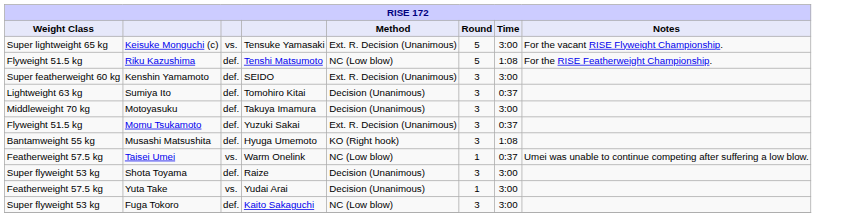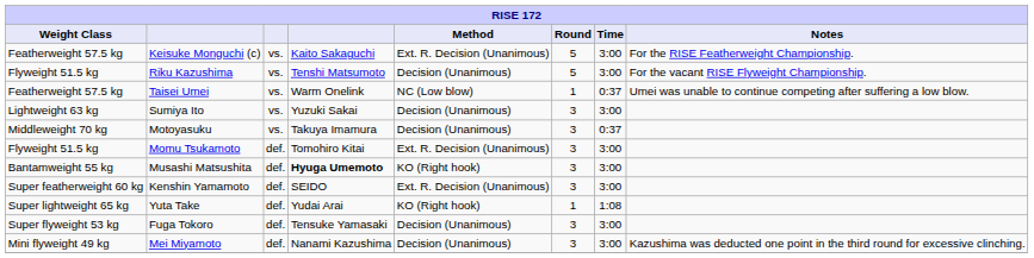Keisuke Monguchi (c) | Weight Class: Super lightweight 65 kg -> Featherweight 57.5 kg
Keisuke Monguchi (c) | column 4: Tensuke Yamasaki -> Kaito Sakaguchi
Keisuke Monguchi (c) | Notes: For the vacant RISE Flyweight Championship. -> For the RISE Featherweight Championship.
Riku Kazushima | column 3: def. -> vs.
Riku Kazushima | Method: NC (Low blow) -> Decision (Unanimous)
Riku Kazushima | Time: 1:08 -> 3:00
Riku Kazushima | Notes: For the RISE Featherweight Championship. -> For the vacant RISE Flyweight Championship.
rows swapped: Taisei Umei <-> Kenshin Yamamoto
Sumiya Ito | column 3: def. -> vs.
Sumiya Ito | column 4: Tomohiro Kitai -> Yuzuki Sakai
Sumiya Ito | Time: 0:37 -> 3:00
Motoyasuku | column 3: def. -> vs.
Motoyasuku | Time: 3:00 -> 0:37
Momu Tsukamoto | column 4: Yuzuki Sakai -> Tomohiro Kitai
Momu Tsukamoto | Time: 0:37 -> 3:00
Musashi Matsushita | column 4: normal -> bold
Musashi Matsushita | Time: 1:08 -> 3:00
- row: Super flyweight 53 kg | Shota Toyama | def. | Raize | Decision (Unanimous) | 3 | 3:00
Yuta Take | Weight Class: Featherweight 57.5 kg -> Super lightweight 65 kg
Yuta Take | column 3: vs. -> def.
Yuta Take | Method: Decision (Unanimous) -> KO (Right hook)
Yuta Take | Time: 3:00 -> 1:08
Fuga Tokoro | column 4: Kaito Sakaguchi -> Tensuke Yamasaki
Fuga Tokoro | Method: NC (Low blow) -> Decision (Unanimous)
+ row: Mini flyweight 49 kg | Mei Miyamoto | def. | Nanami Kazushima | Decision (Unanimous) | 3 | 3:00 | Kazushima was deducted one point in the third round for excessive clinching.
